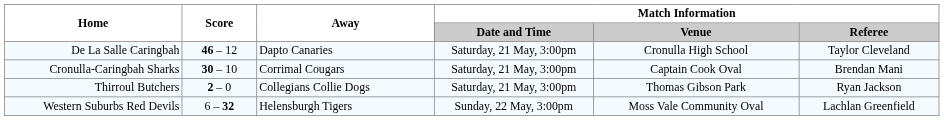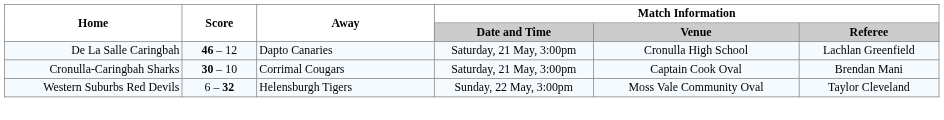De La Salle Caringbah | Match Information / Referee: Taylor Cleveland -> Lachlan Greenfield
- row: Thirroul Butchers | 2 – 0 | Collegians Collie Dogs | Saturday, 21 May, 3:00pm | Thomas Gibson Park | Ryan Jackson
Western Suburbs Red Devils | Match Information / Referee: Lachlan Greenfield -> Taylor Cleveland
